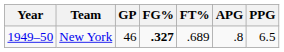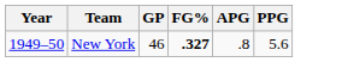- column: FT% | .689
New York | PPG: 6.5 -> 5.6
